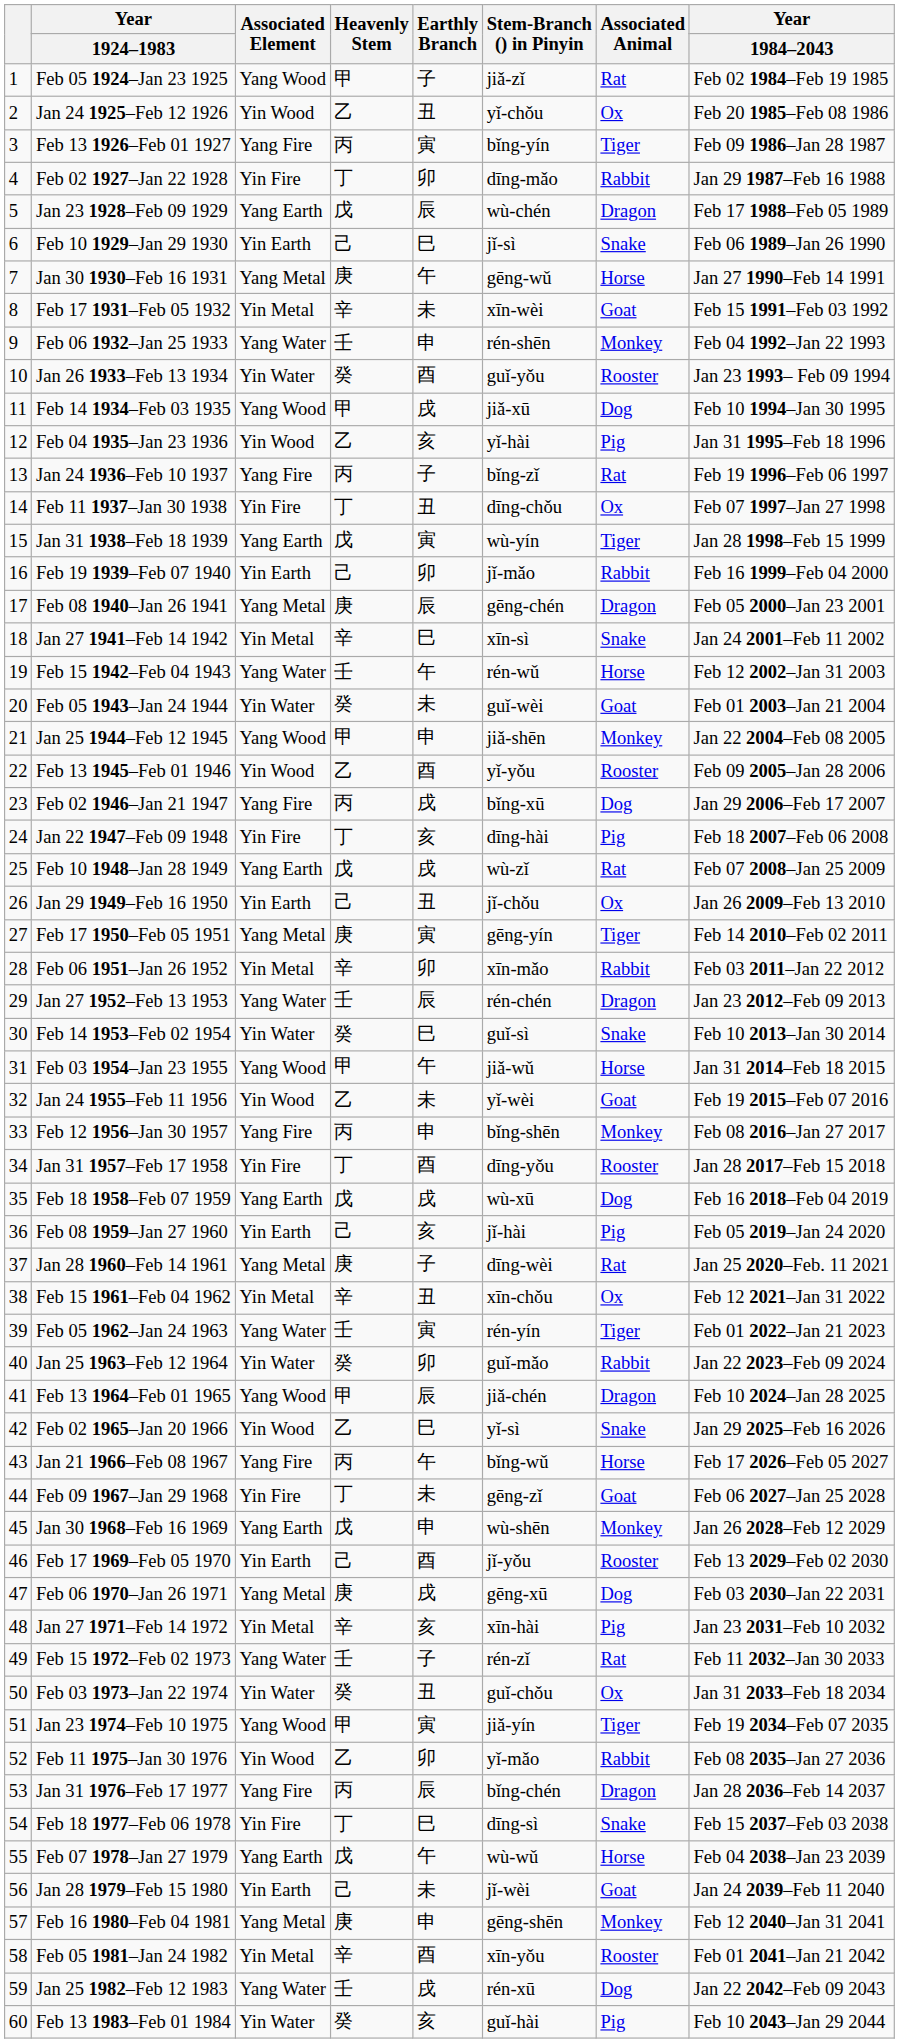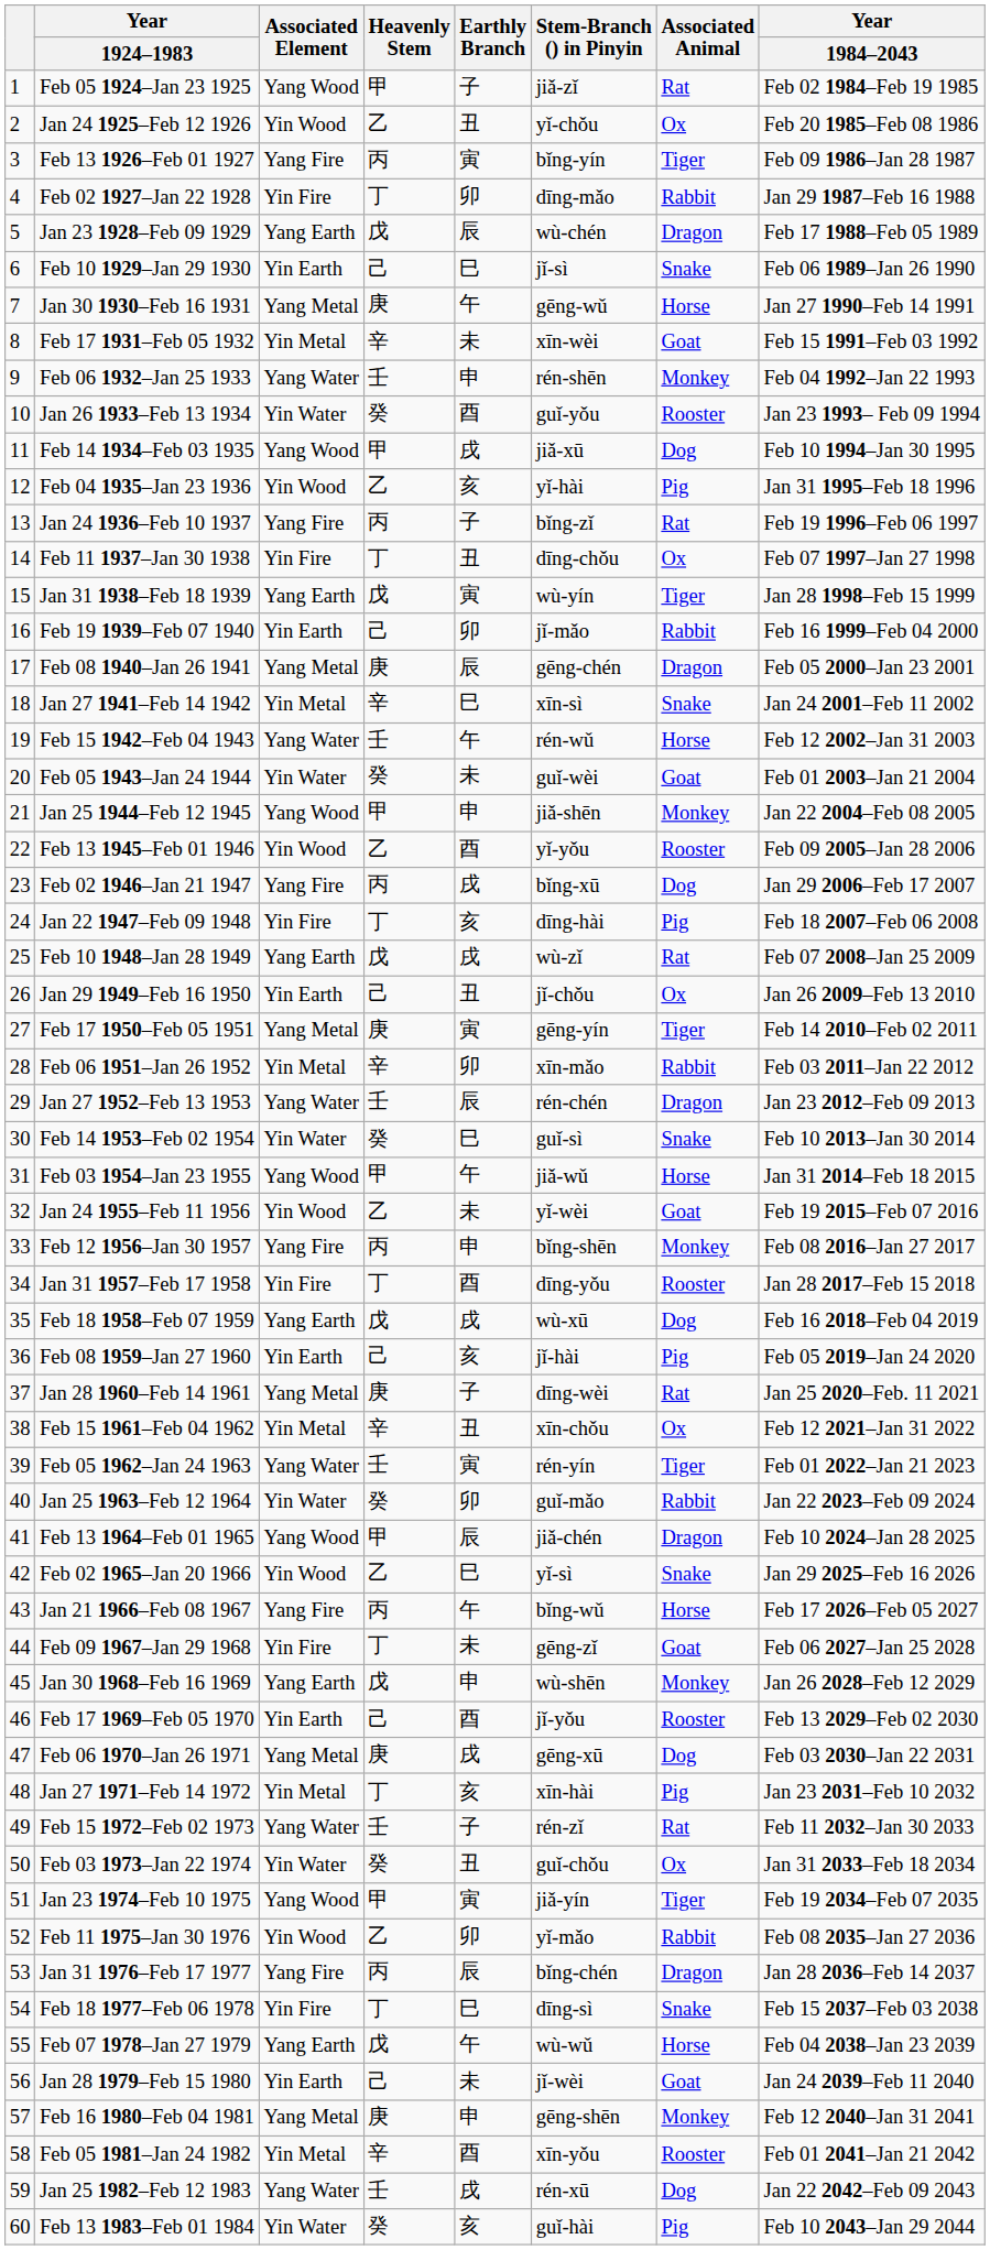Jan 27 1971–Feb 14 1972 | Heavenly Stem: 辛 -> 丁
